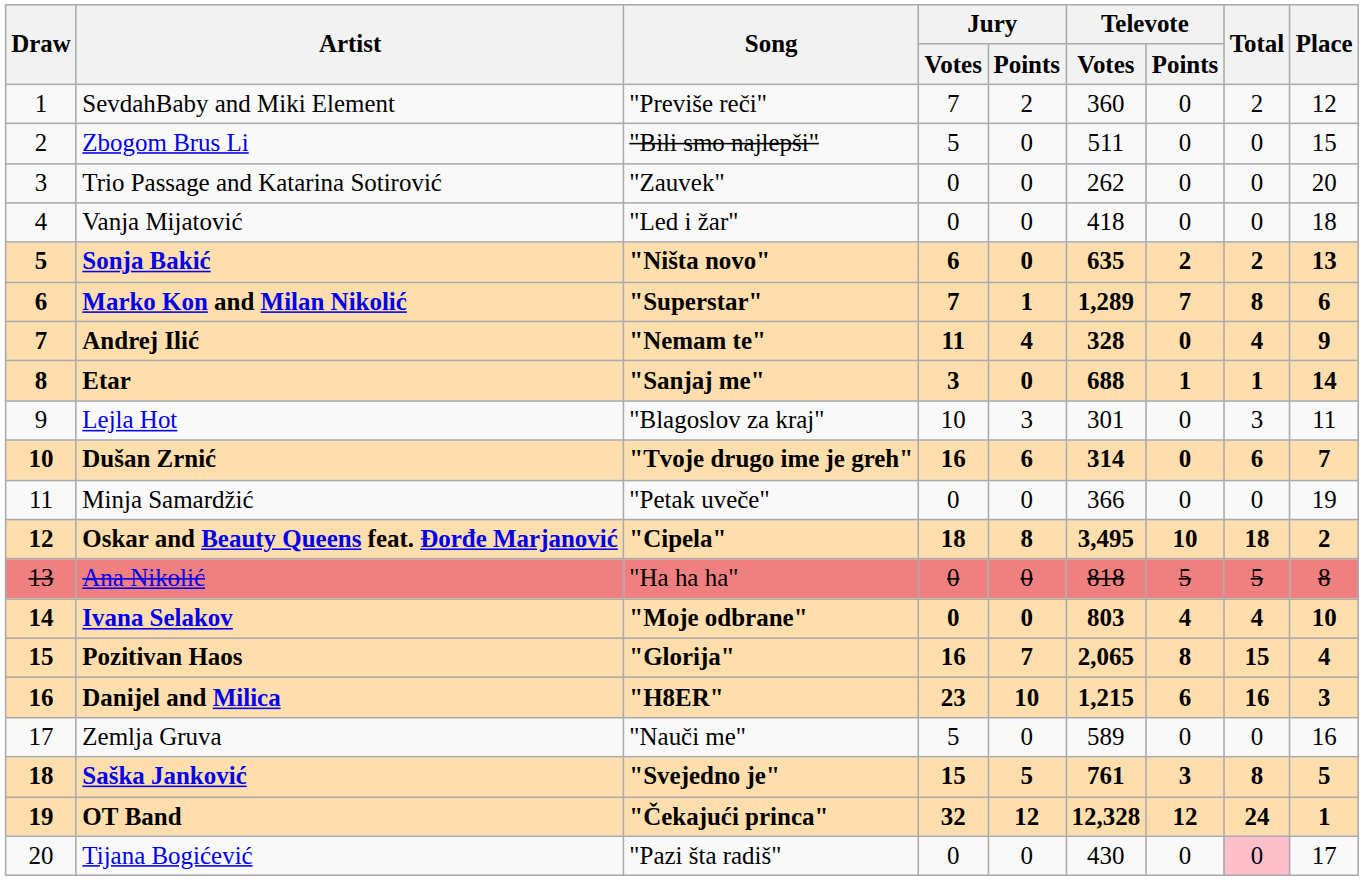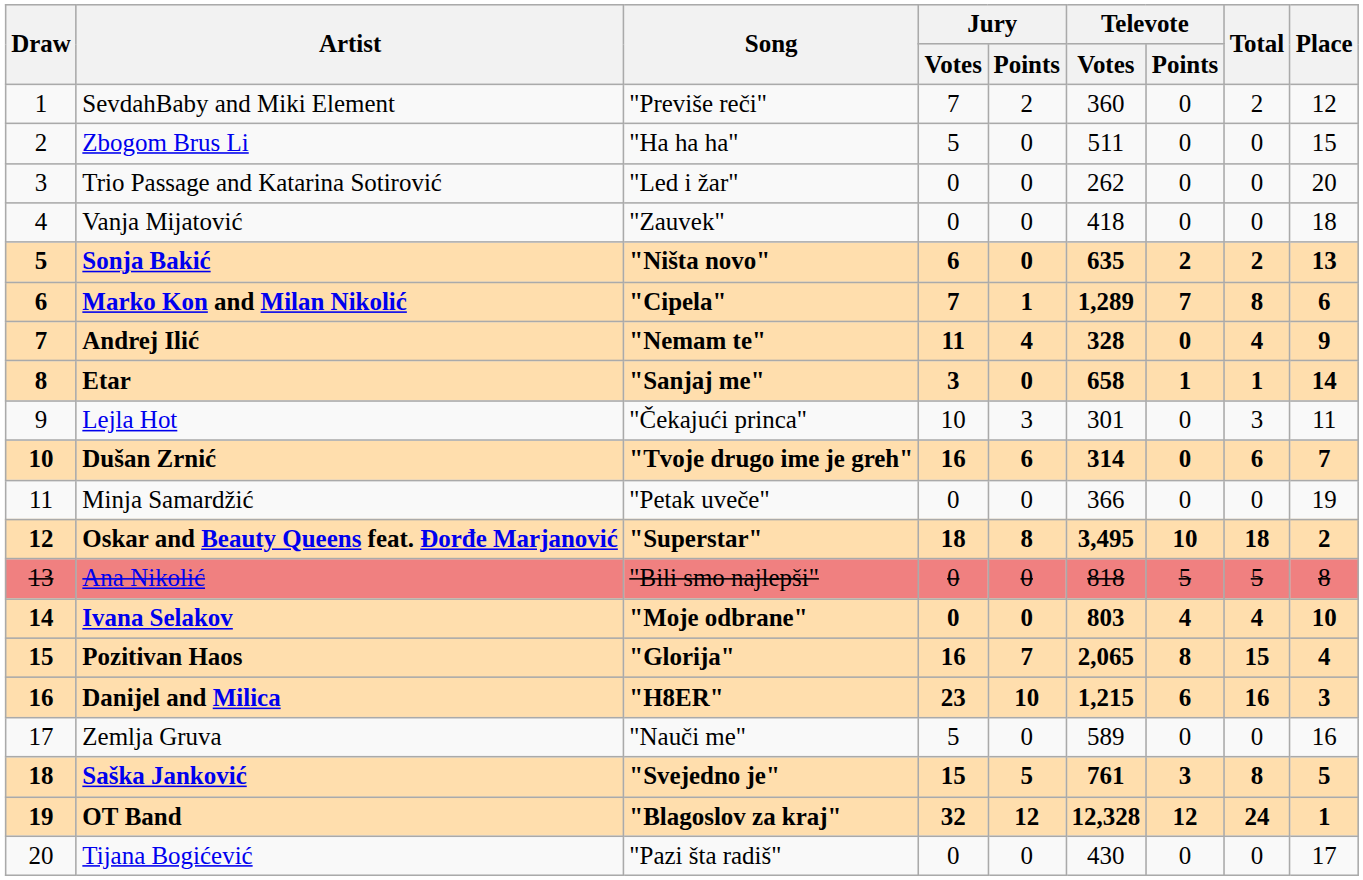Zbogom Brus Li | Song: "Bili smo najlepši" -> "Ha ha ha"
Trio Passage and Katarina Sotirović | Song: "Zauvek" -> "Led i žar"
Vanja Mijatović | Song: "Led i žar" -> "Zauvek"
Marko Kon and Milan Nikolić | Song: "Superstar" -> "Cipela"
Etar | Televote / Votes: 688 -> 658
Lejla Hot | Song: "Blagoslov za kraj" -> "Čekajući princa"
Oskar and Beauty Queens feat. Đorđe Marjanović | Song: "Cipela" -> "Superstar"
Ana Nikolić | Song: "Ha ha ha" -> "Bili smo najlepši"
ОТ Band | Song: "Čekajući princa" -> "Blagoslov za kraj"
Tijana Bogićević | Total: pink background -> no background
